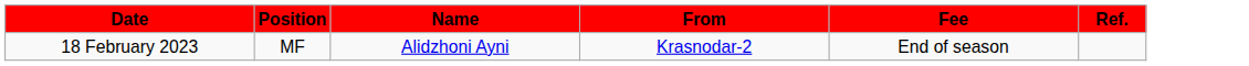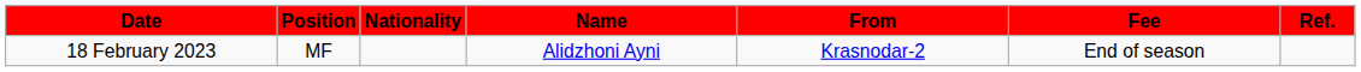+ column: Nationality
